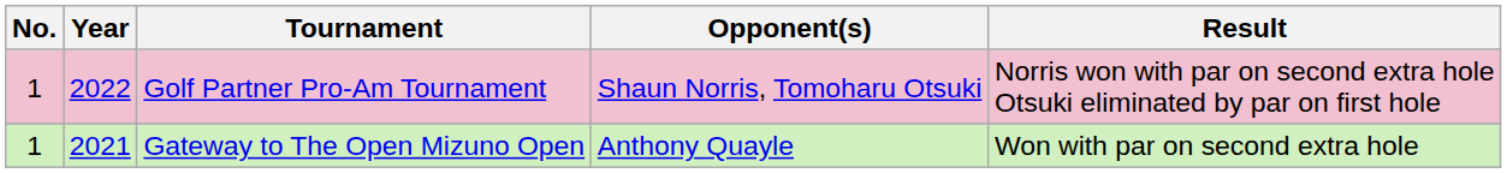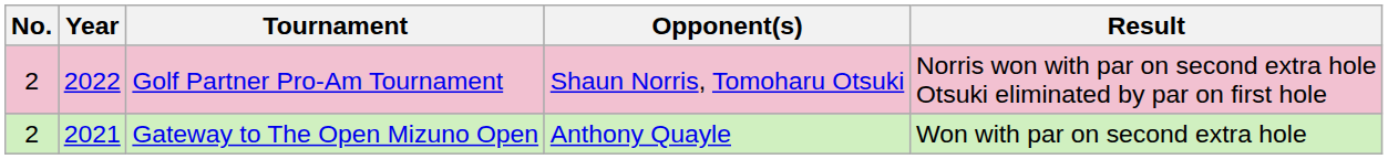Golf Partner Pro-Am Tournament | No.: 1 -> 2
Gateway to The Open Mizuno Open | No.: 1 -> 2
